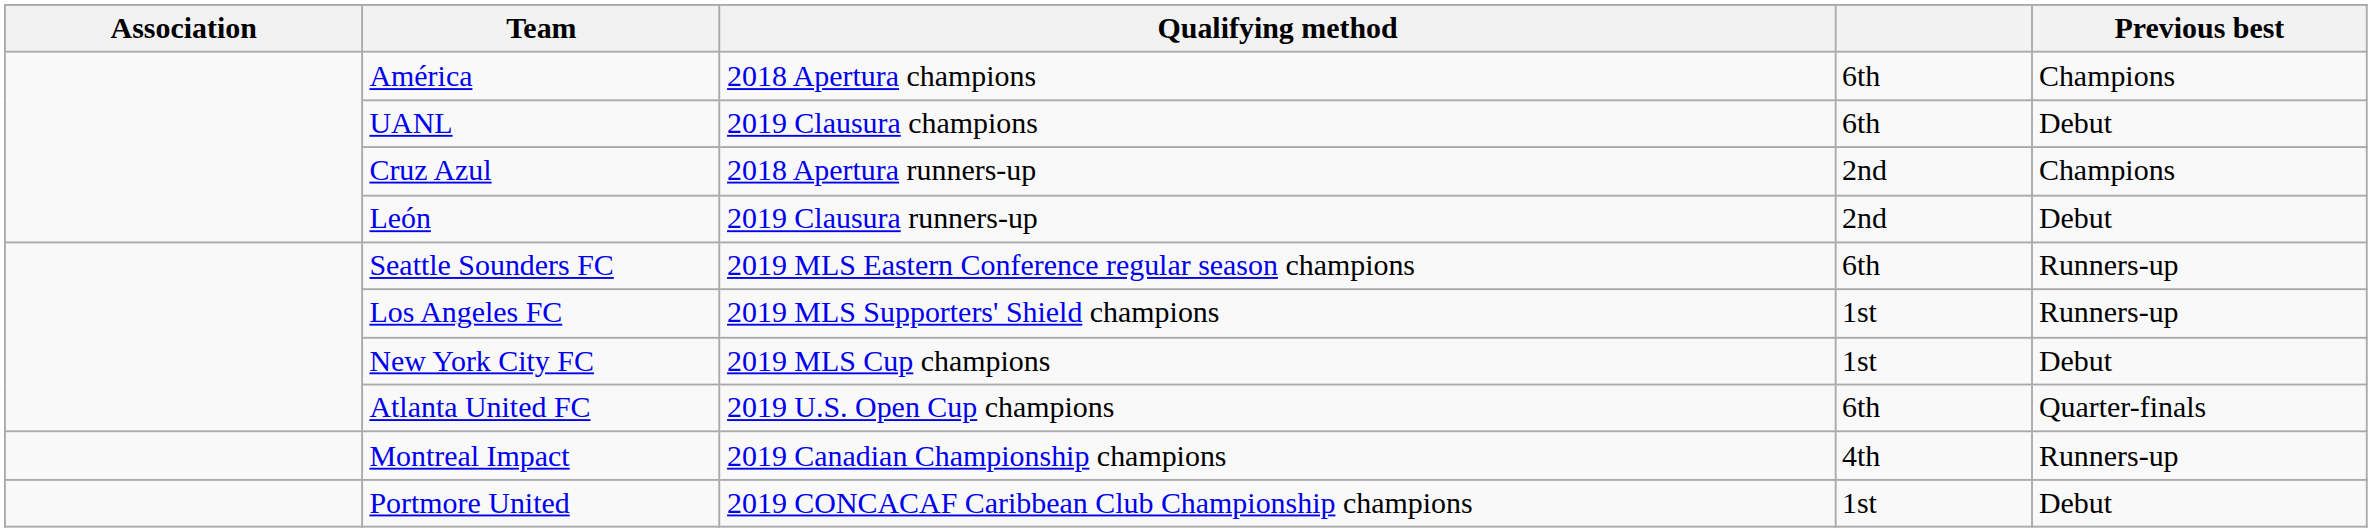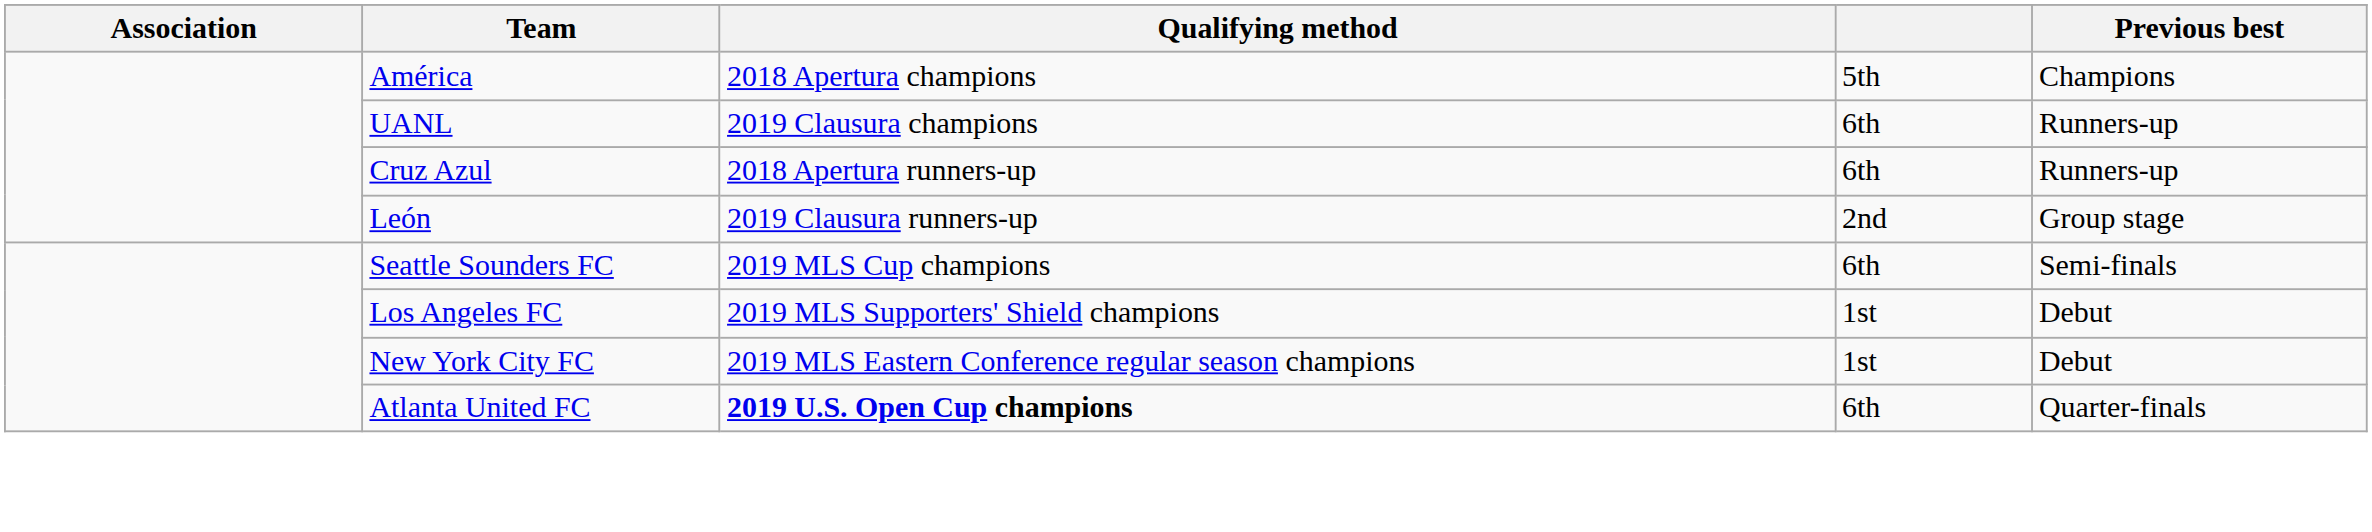América | column 4: 6th -> 5th
UANL | Previous best: Debut -> Runners-up
Cruz Azul | column 4: 2nd -> 6th
Cruz Azul | Previous best: Champions -> Runners-up
León | Previous best: Debut -> Group stage
Seattle Sounders FC | Qualifying method: 2019 MLS Eastern Conference regular season champions -> 2019 MLS Cup champions
Seattle Sounders FC | Previous best: Runners-up -> Semi-finals
Los Angeles FC | Previous best: Runners-up -> Debut
New York City FC | Qualifying method: 2019 MLS Cup champions -> 2019 MLS Eastern Conference regular season champions
Atlanta United FC | Qualifying method: normal -> bold
- row: Montreal Impact | 2019 Canadian Championship champions | 4th | Runners-up
- row: Portmore United | 2019 CONCACAF Caribbean Club Championship champions | 1st | Debut
